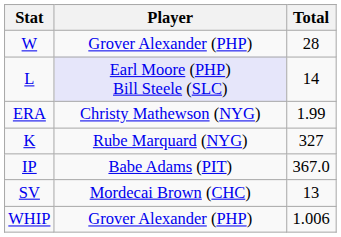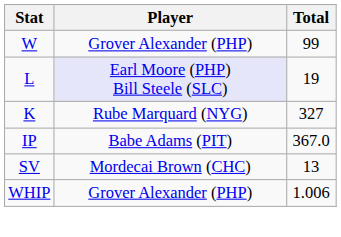W | Total: 28 -> 99
L | Total: 14 -> 19
- row: ERA | Christy Mathewson (NYG) | 1.99
